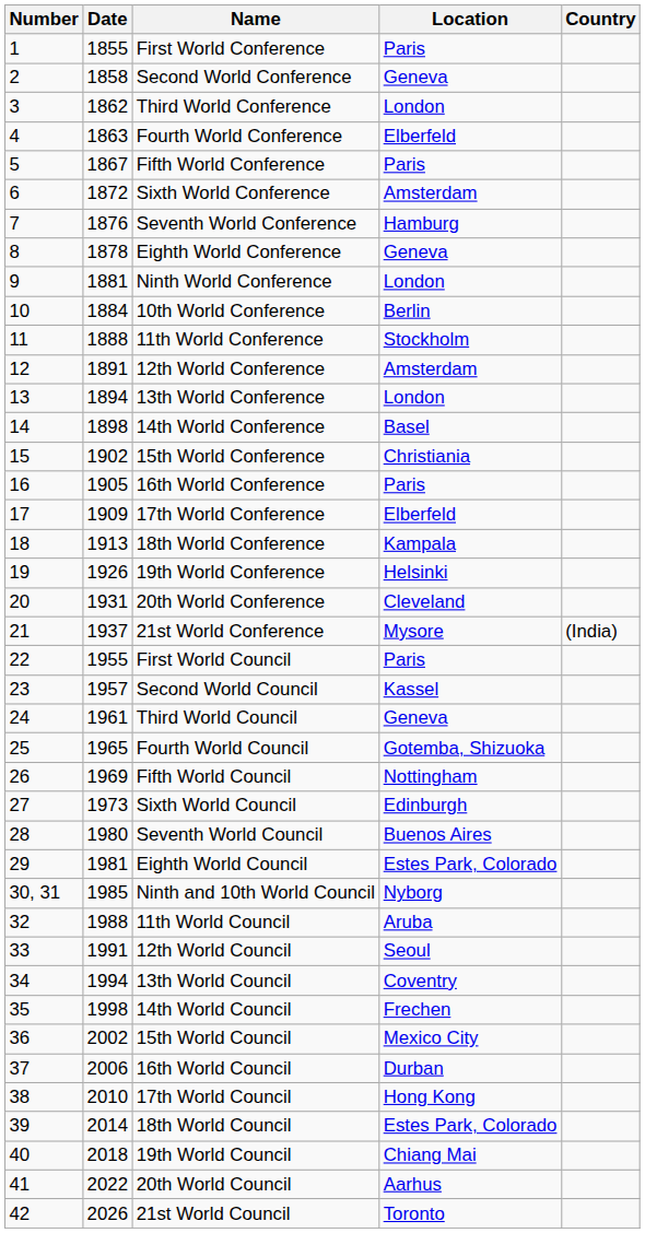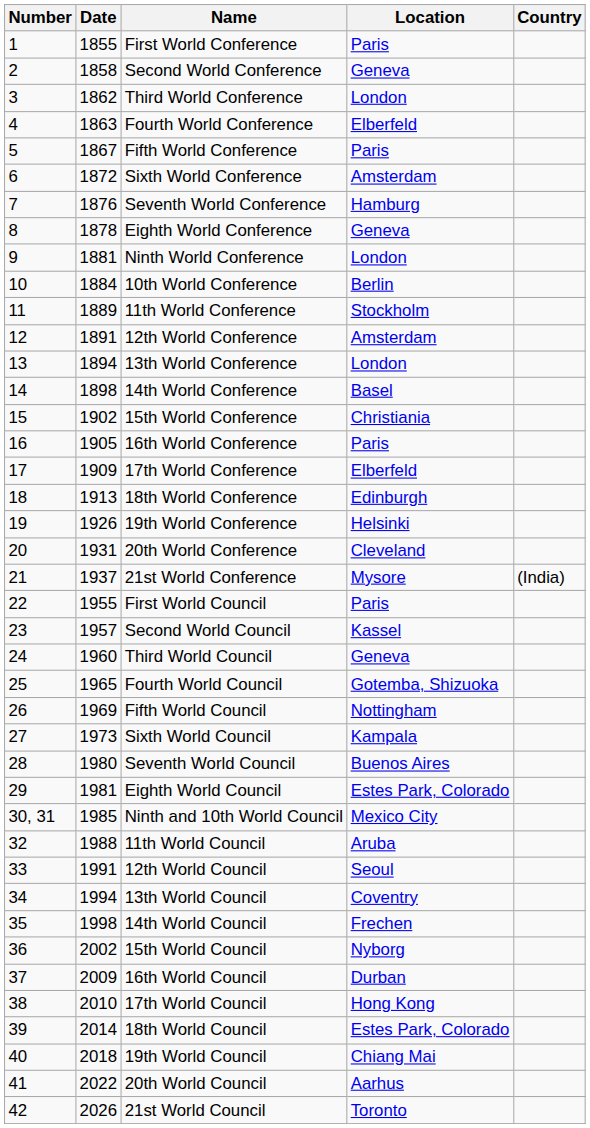11th World Conference | Date: 1888 -> 1889
18th World Conference | Location: Kampala -> Edinburgh
Third World Council | Date: 1961 -> 1960
Sixth World Council | Location: Edinburgh -> Kampala
Ninth and 10th World Council | Location: Nyborg -> Mexico City
15th World Council | Location: Mexico City -> Nyborg
16th World Council | Date: 2006 -> 2009
